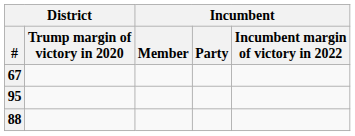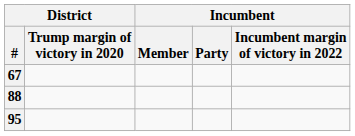rows swapped: 88 <-> 95
